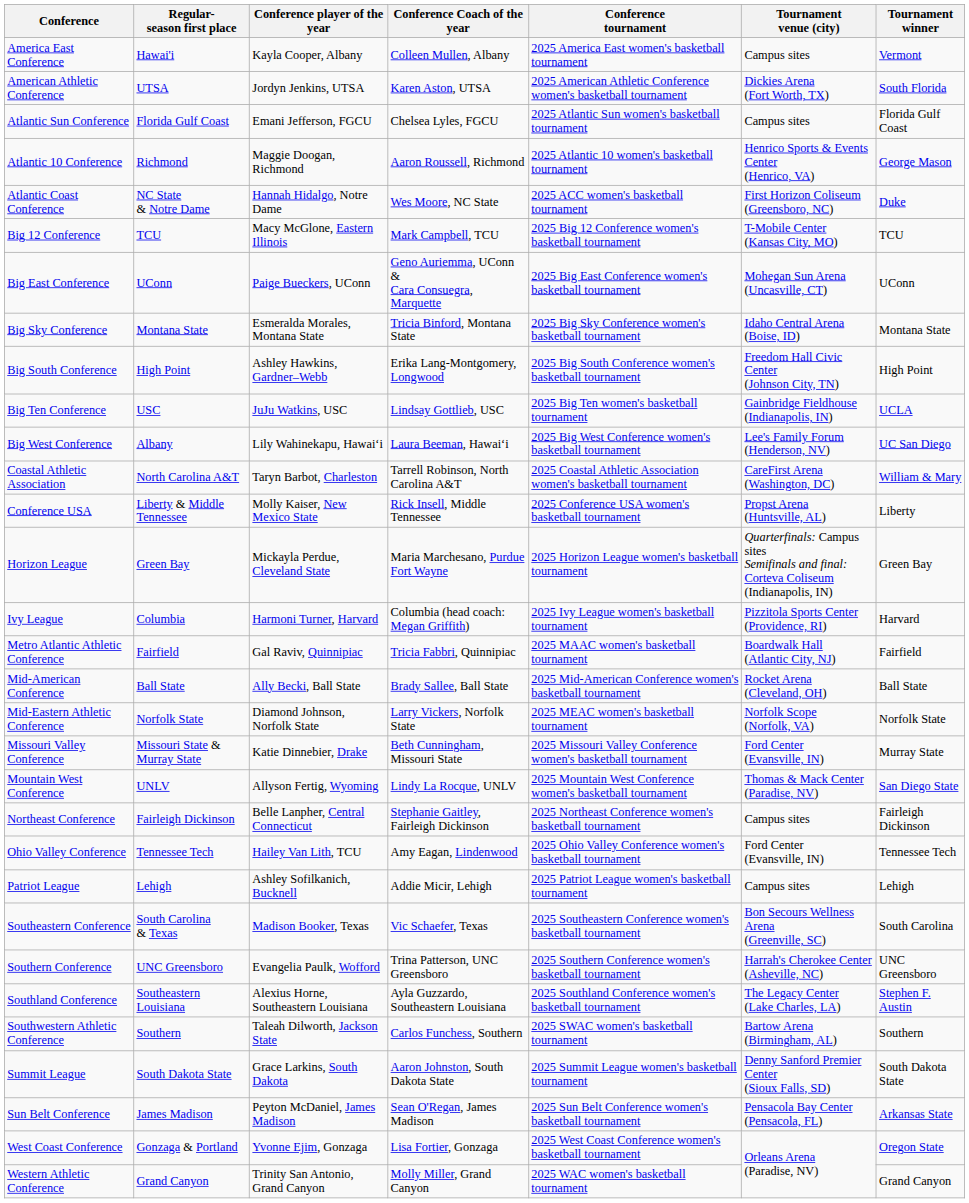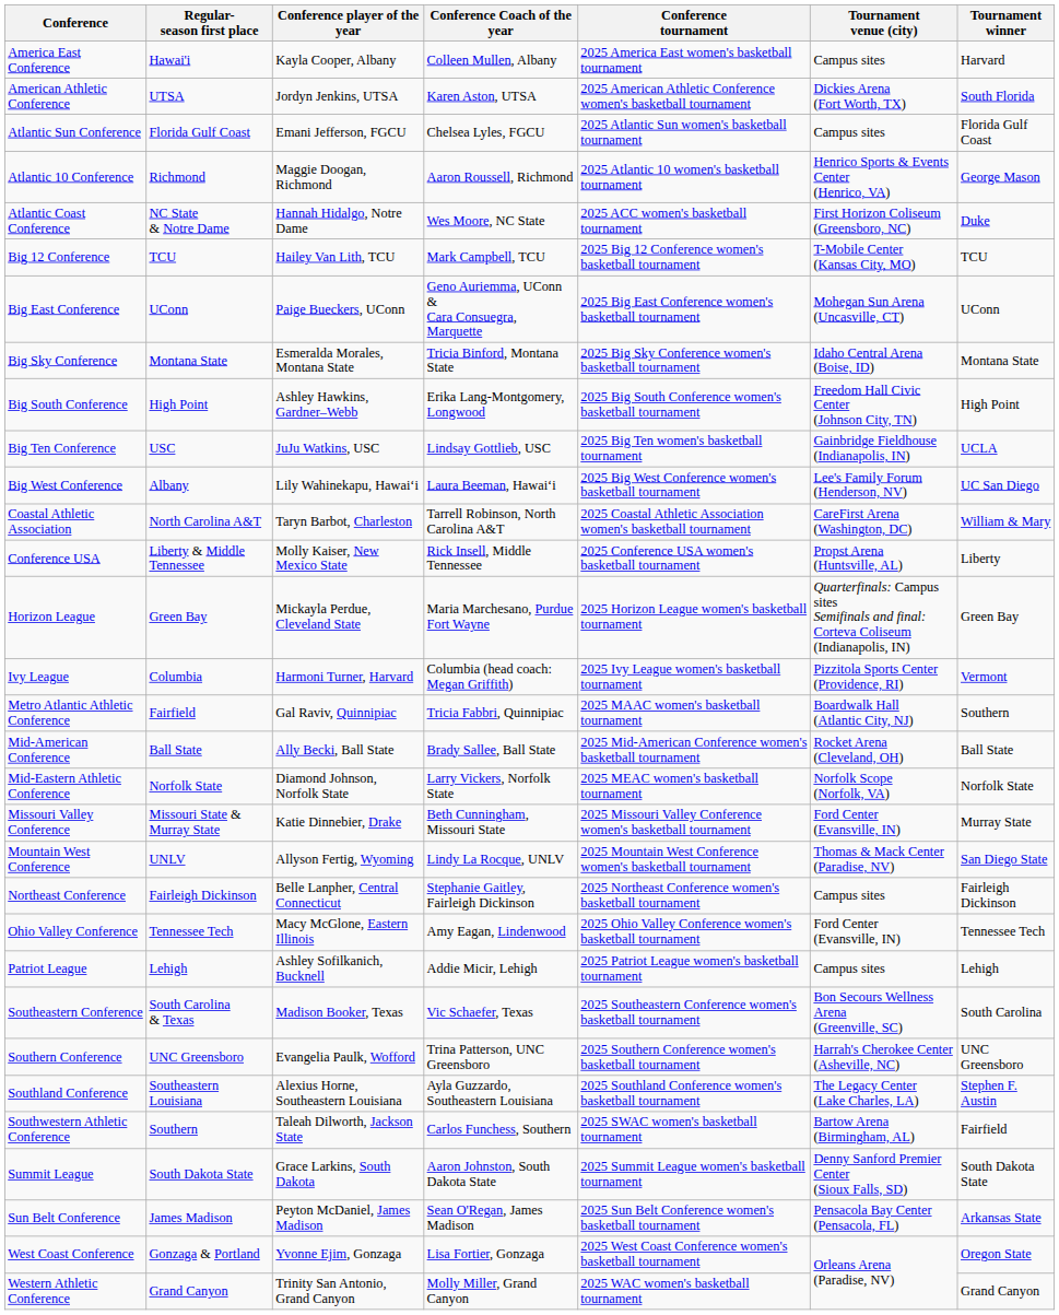America East Conference | Tournament winner: Vermont -> Harvard
Big 12 Conference | Conference player of the year: Macy McGlone, Eastern Illinois -> Hailey Van Lith, TCU
Ivy League | Tournament winner: Harvard -> Vermont
Metro Atlantic Athletic Conference | Tournament winner: Fairfield -> Southern
Ohio Valley Conference | Conference player of the year: Hailey Van Lith, TCU -> Macy McGlone, Eastern Illinois
Southwestern Athletic Conference | Tournament winner: Southern -> Fairfield
